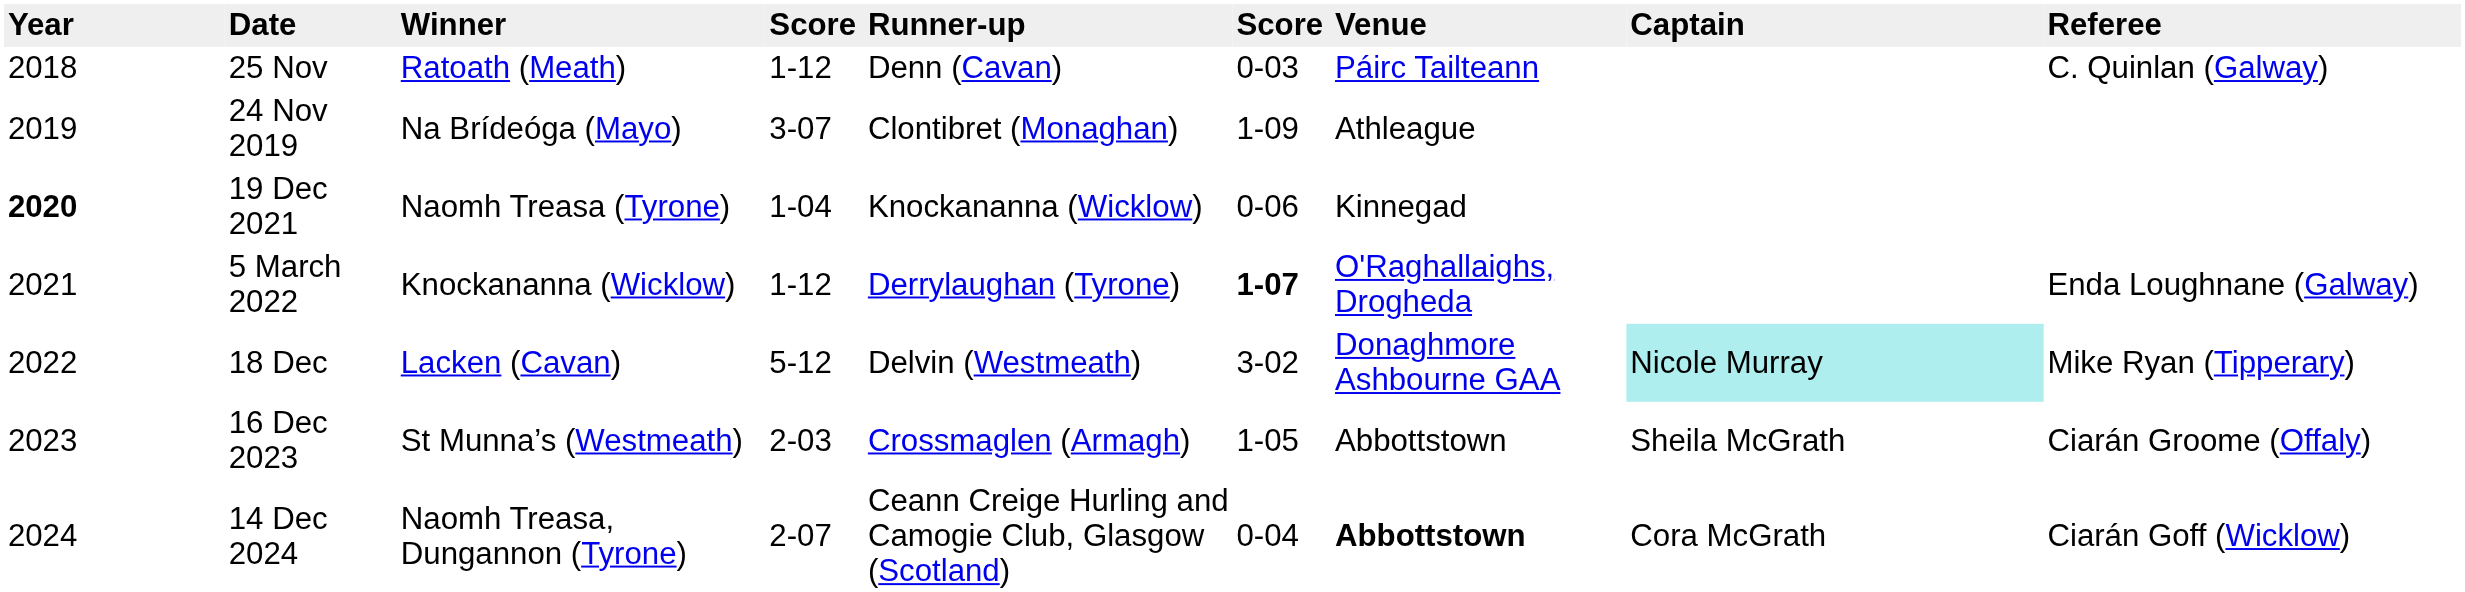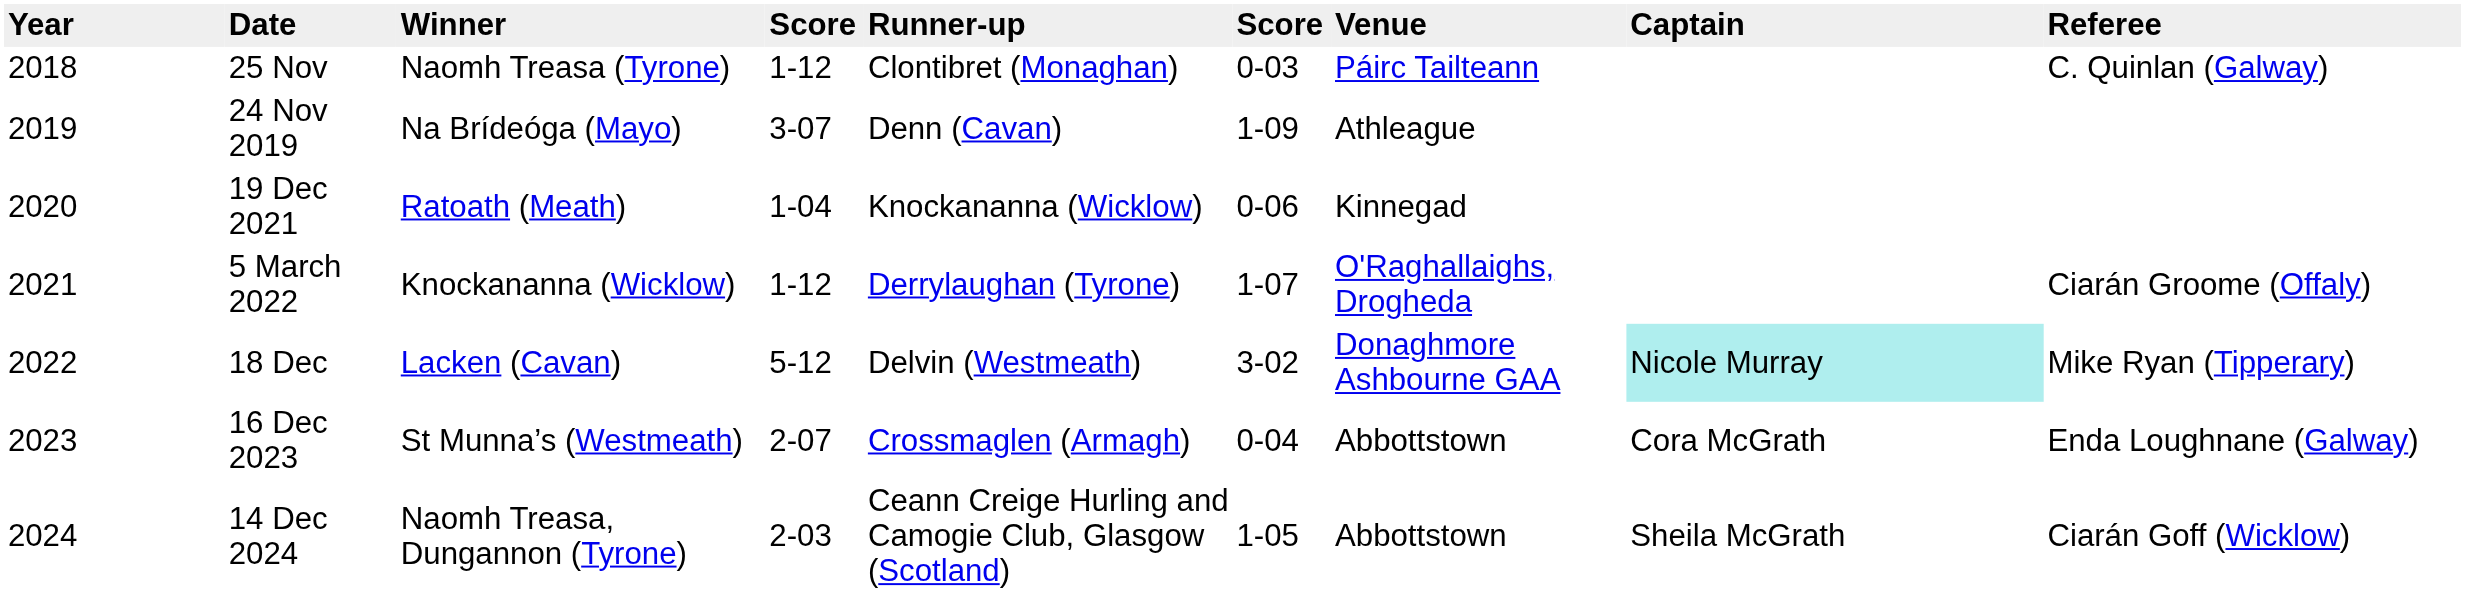25 Nov | Winner: Ratoath (Meath) -> Naomh Treasa (Tyrone)
25 Nov | Runner-up: Denn (Cavan) -> Clontibret (Monaghan)
24 Nov 2019 | Runner-up: Clontibret (Monaghan) -> Denn (Cavan)
19 Dec 2021 | Year: bold -> normal
19 Dec 2021 | Winner: Naomh Treasa (Tyrone) -> Ratoath (Meath)
5 March 2022 | column 6: bold -> normal
5 March 2022 | Referee: Enda Loughnane (Galway) -> Ciarán Groome (Offaly)
16 Dec 2023 | column 4: 2-03 -> 2-07
16 Dec 2023 | column 6: 1-05 -> 0-04
16 Dec 2023 | Captain: Sheila McGrath -> Cora McGrath
16 Dec 2023 | Referee: Ciarán Groome (Offaly) -> Enda Loughnane (Galway)
14 Dec 2024 | column 4: 2-07 -> 2-03
14 Dec 2024 | column 6: 0-04 -> 1-05
14 Dec 2024 | Venue: bold -> normal
14 Dec 2024 | Captain: Cora McGrath -> Sheila McGrath
